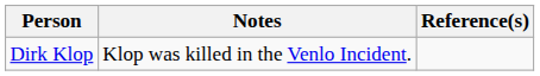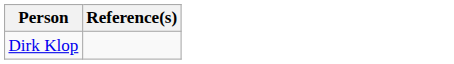- column: Notes | Klop was killed in the Venlo Incident.
